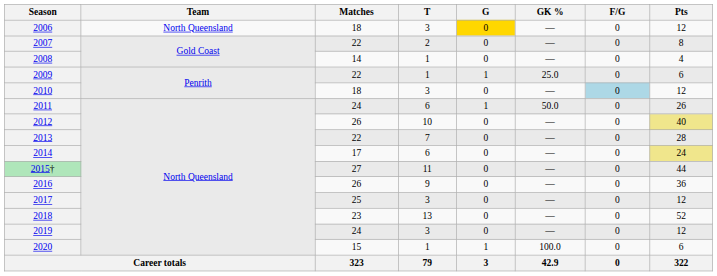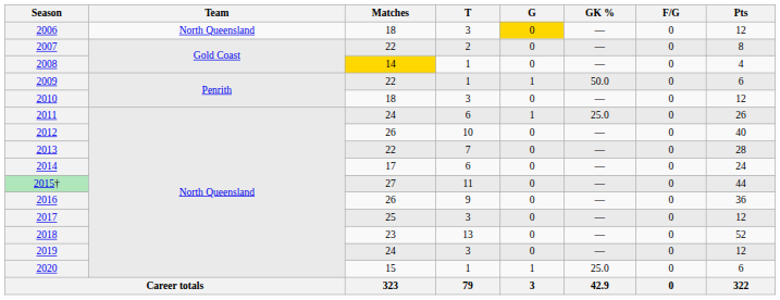2008 | Matches: no background -> gold background
2009 | GK %: 25.0 -> 50.0
2010 | F/G: lightblue background -> no background
2011 | GK %: 50.0 -> 25.0
2012 | Pts: khaki background -> no background
2014 | Pts: khaki background -> no background
2020 | GK %: 100.0 -> 25.0
